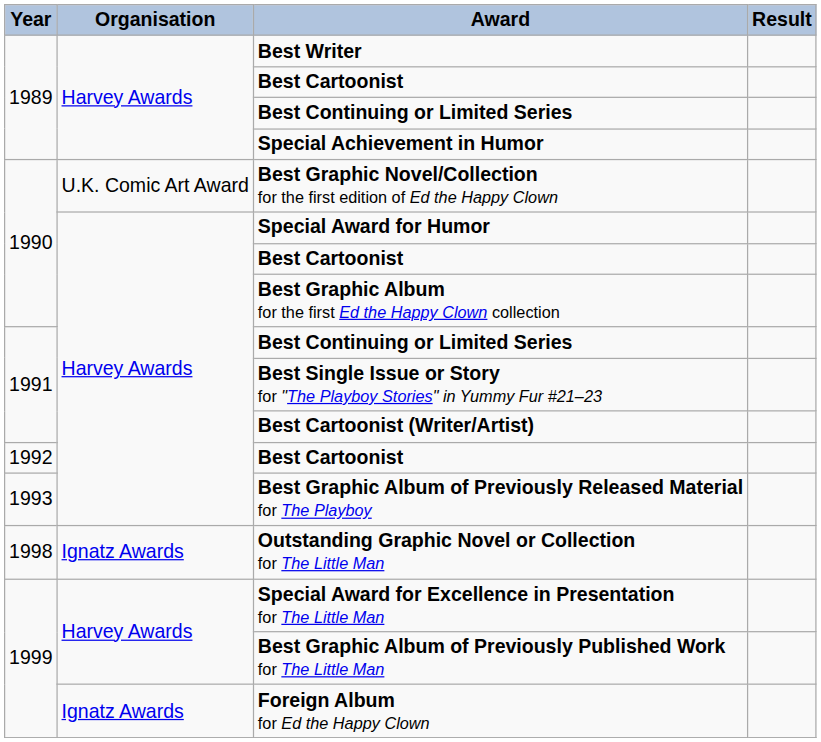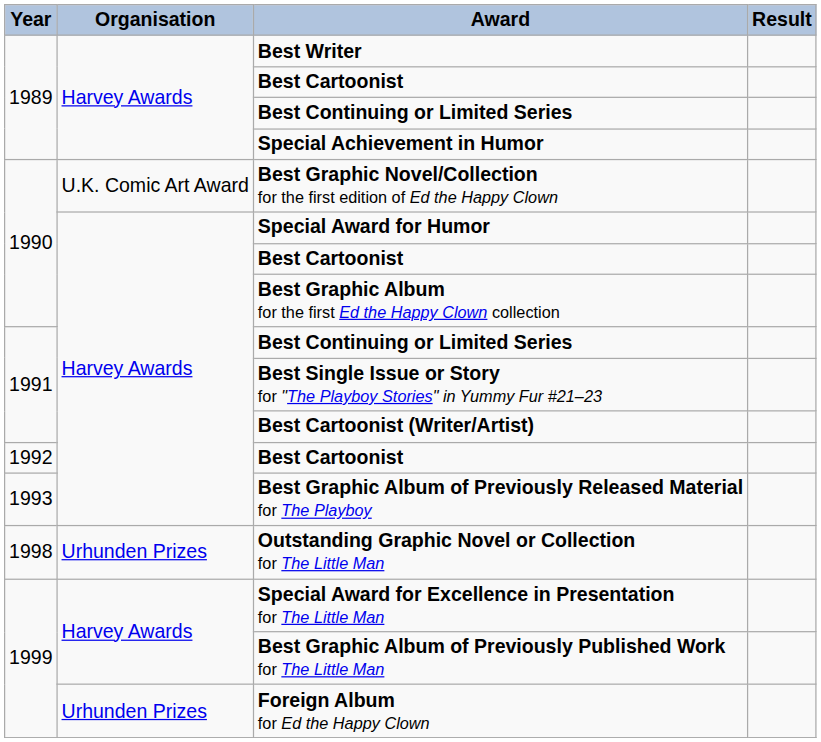Outstanding Graphic Novel or Collection for The Little Man | Organisation: Ignatz Awards -> Urhunden Prizes
Foreign Album for Ed the Happy Clown | Organisation: Ignatz Awards -> Urhunden Prizes
